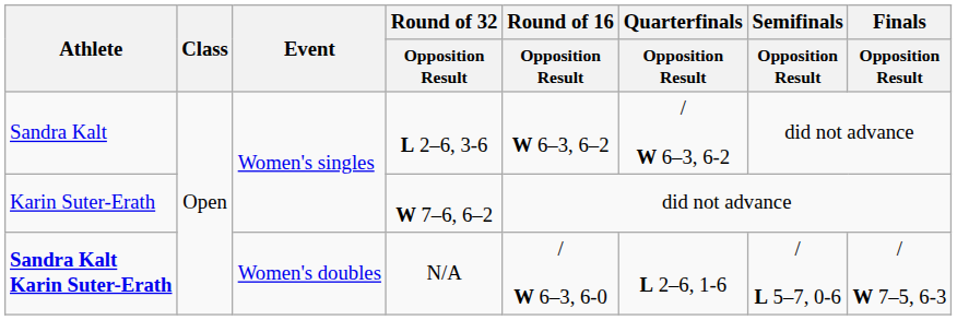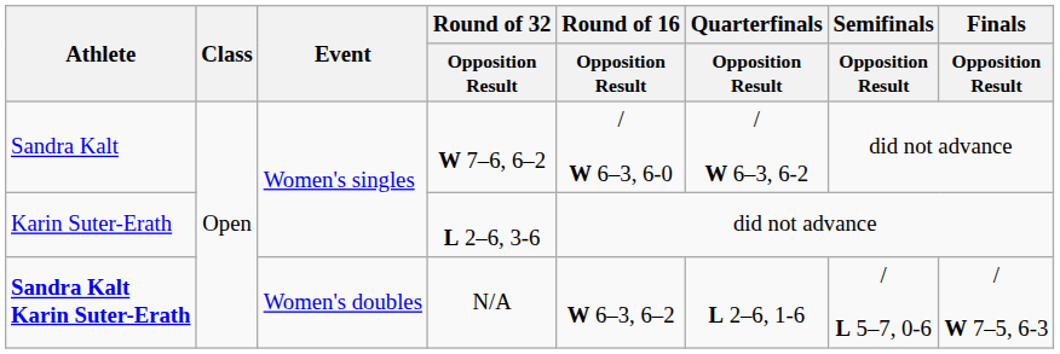Sandra Kalt | Round of 32 / Opposition Result: L 2–6, 3-6 -> W 7–6, 6–2
Sandra Kalt | Round of 16 / Opposition Result: W 6–3, 6–2 -> / W 6–3, 6-0
Karin Suter-Erath | Round of 32 / Opposition Result: W 7–6, 6–2 -> L 2–6, 3-6
Sandra Kalt Karin Suter-Erath | Round of 16 / Opposition Result: / W 6–3, 6-0 -> W 6–3, 6–2
